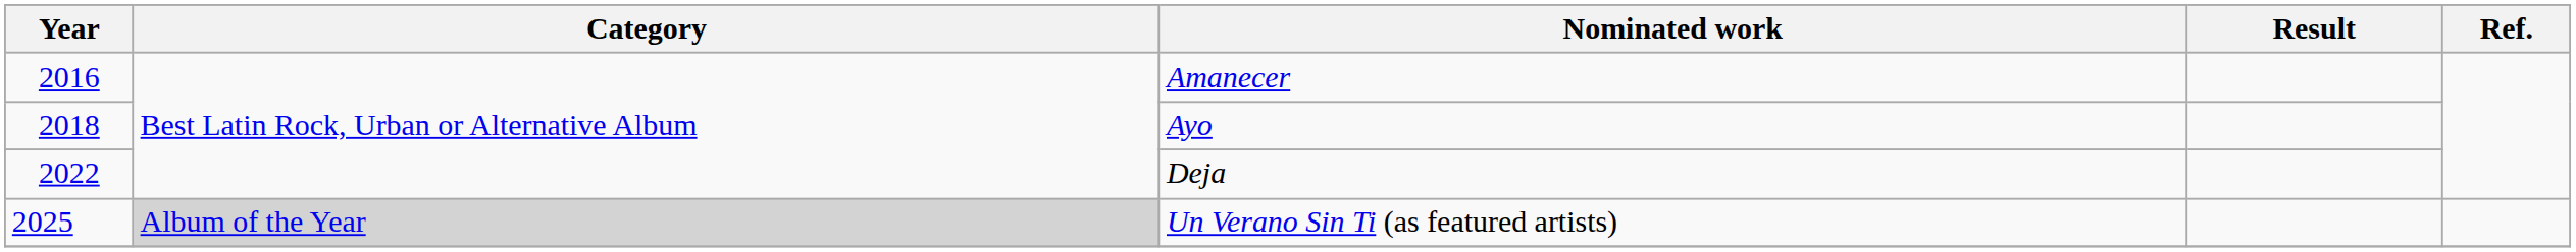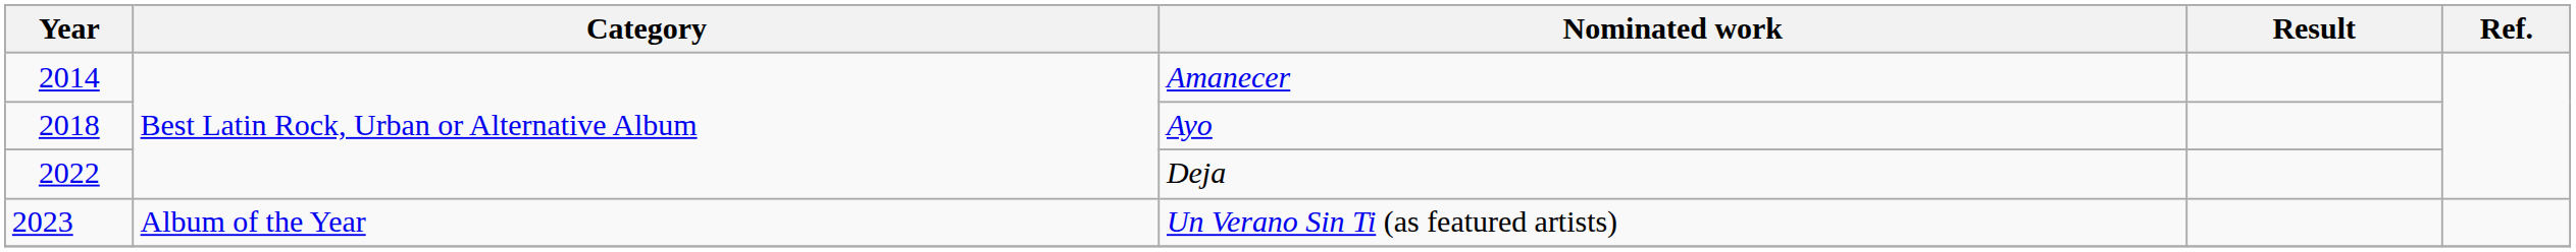Amanecer | Year: 2016 -> 2014
Un Verano Sin Ti (as featured artists) | Year: 2025 -> 2023
Un Verano Sin Ti (as featured artists) | Category: lightgrey background -> no background
